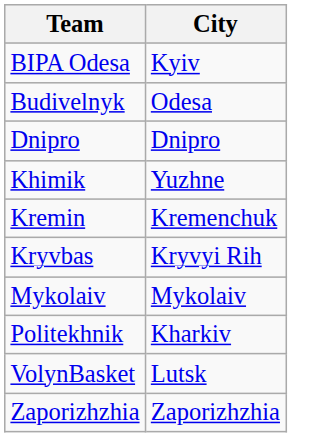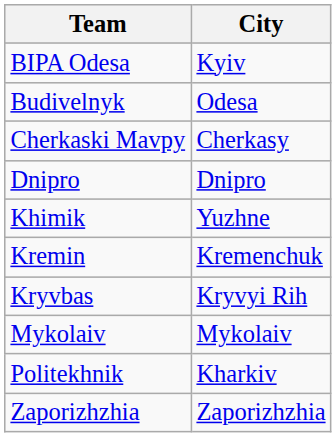+ row: Cherkaski Mavpy | Cherkasy
- row: VolynBasket | Lutsk
